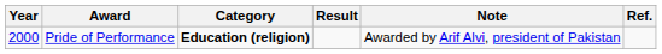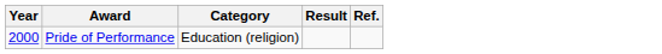- column: Note | Awarded by Arif Alvi, president of Pakistan
Pride of Performance | Category: bold -> normal
